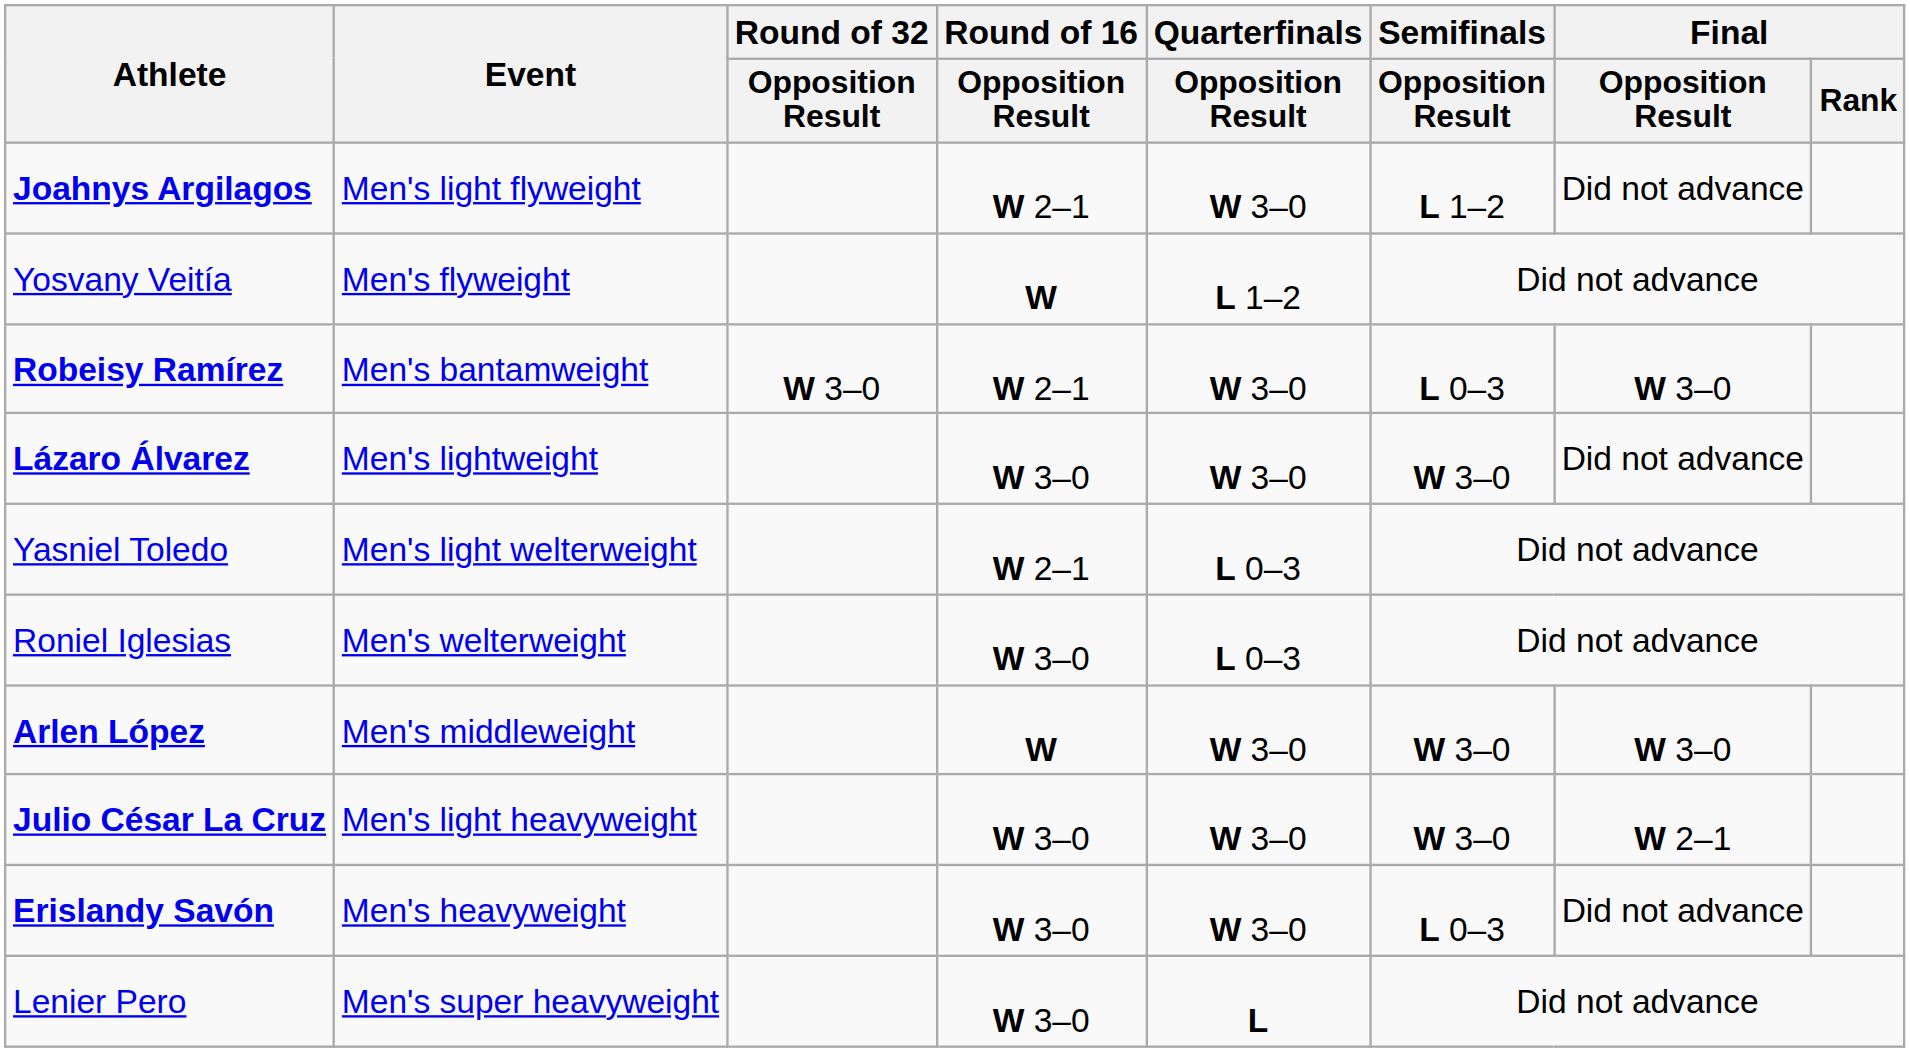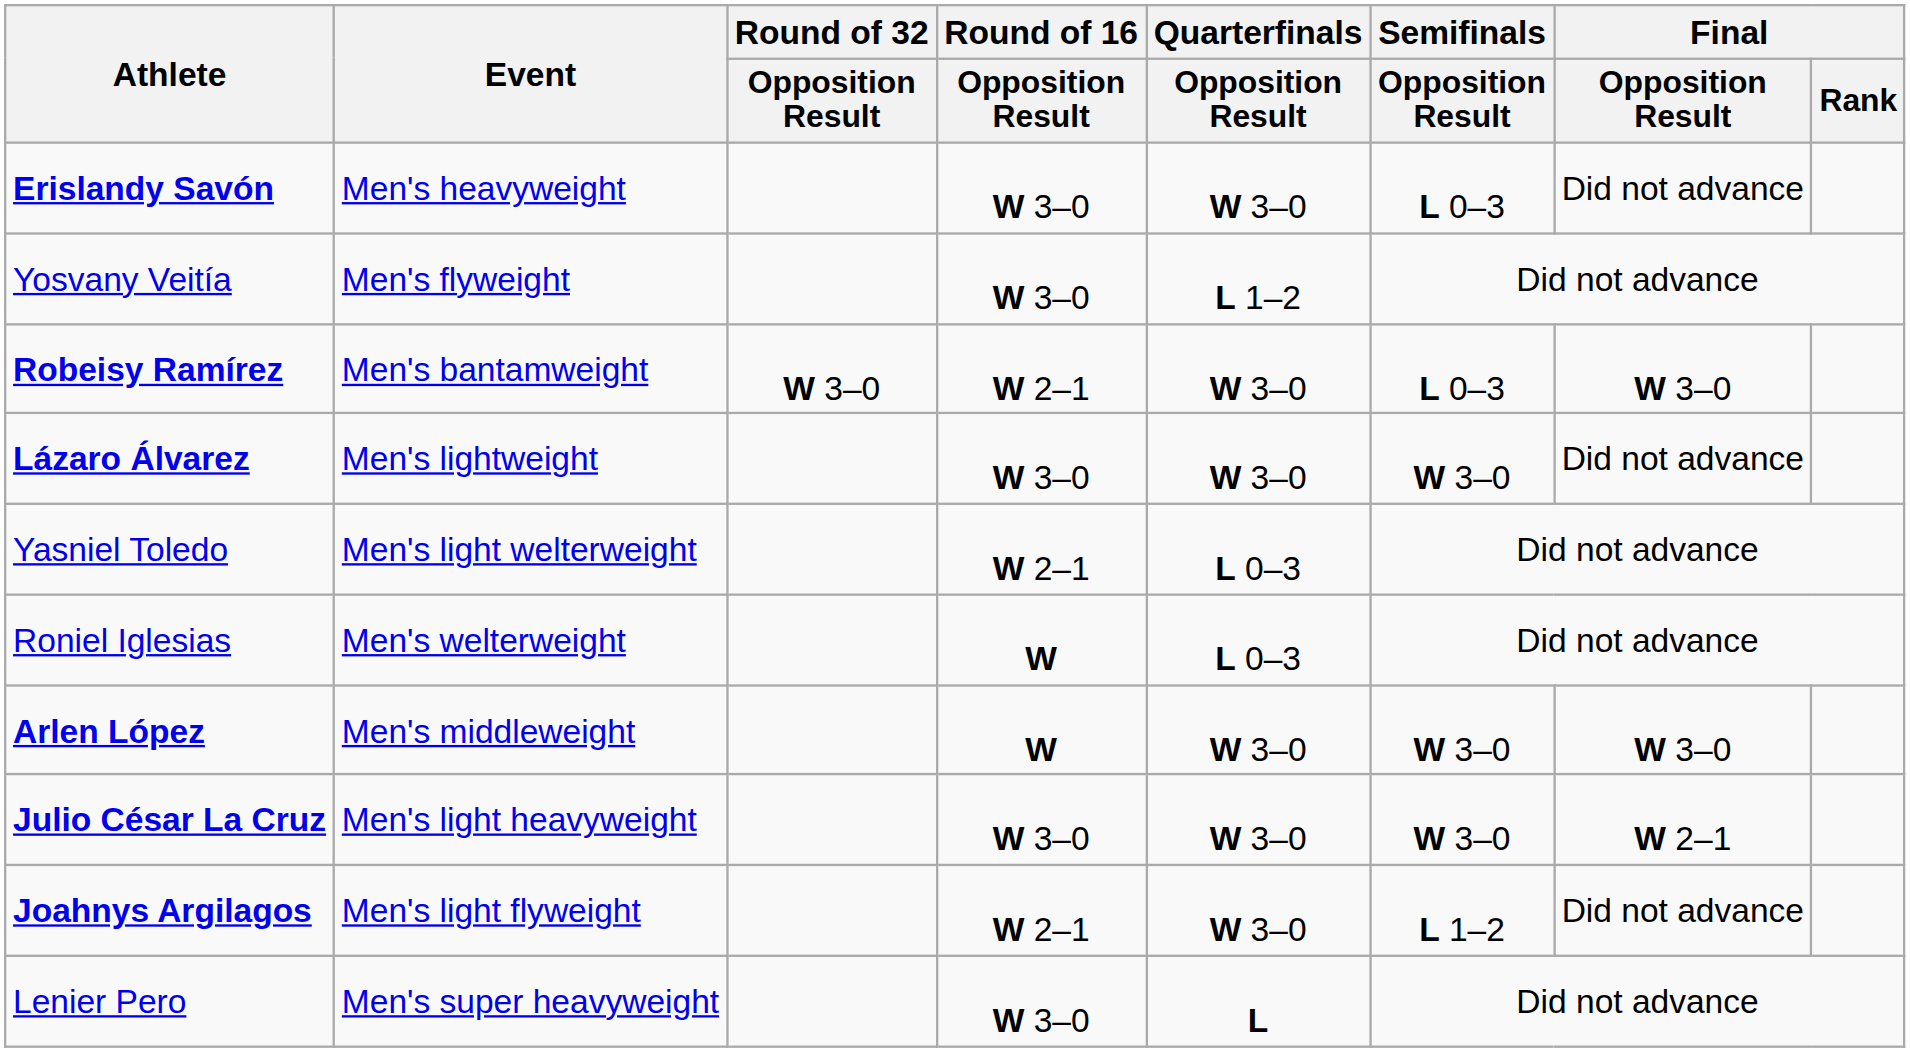rows swapped: Joahnys Argilagos <-> Erislandy Savón
Yosvany Veitía | Round of 16 / Opposition Result: W -> W 3–0
Roniel Iglesias | Round of 16 / Opposition Result: W 3–0 -> W
